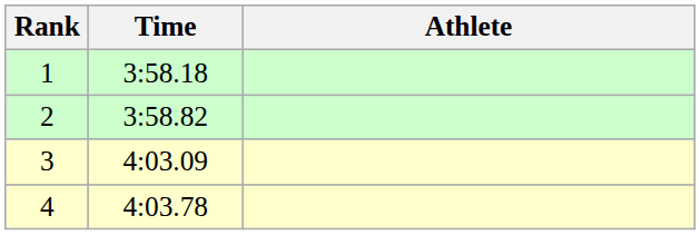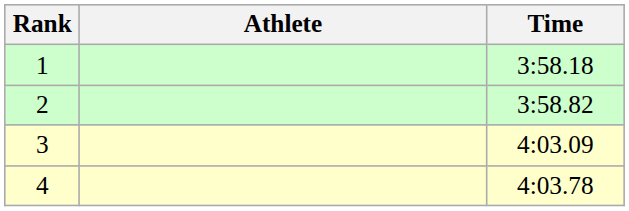columns swapped: Athlete <-> Time
